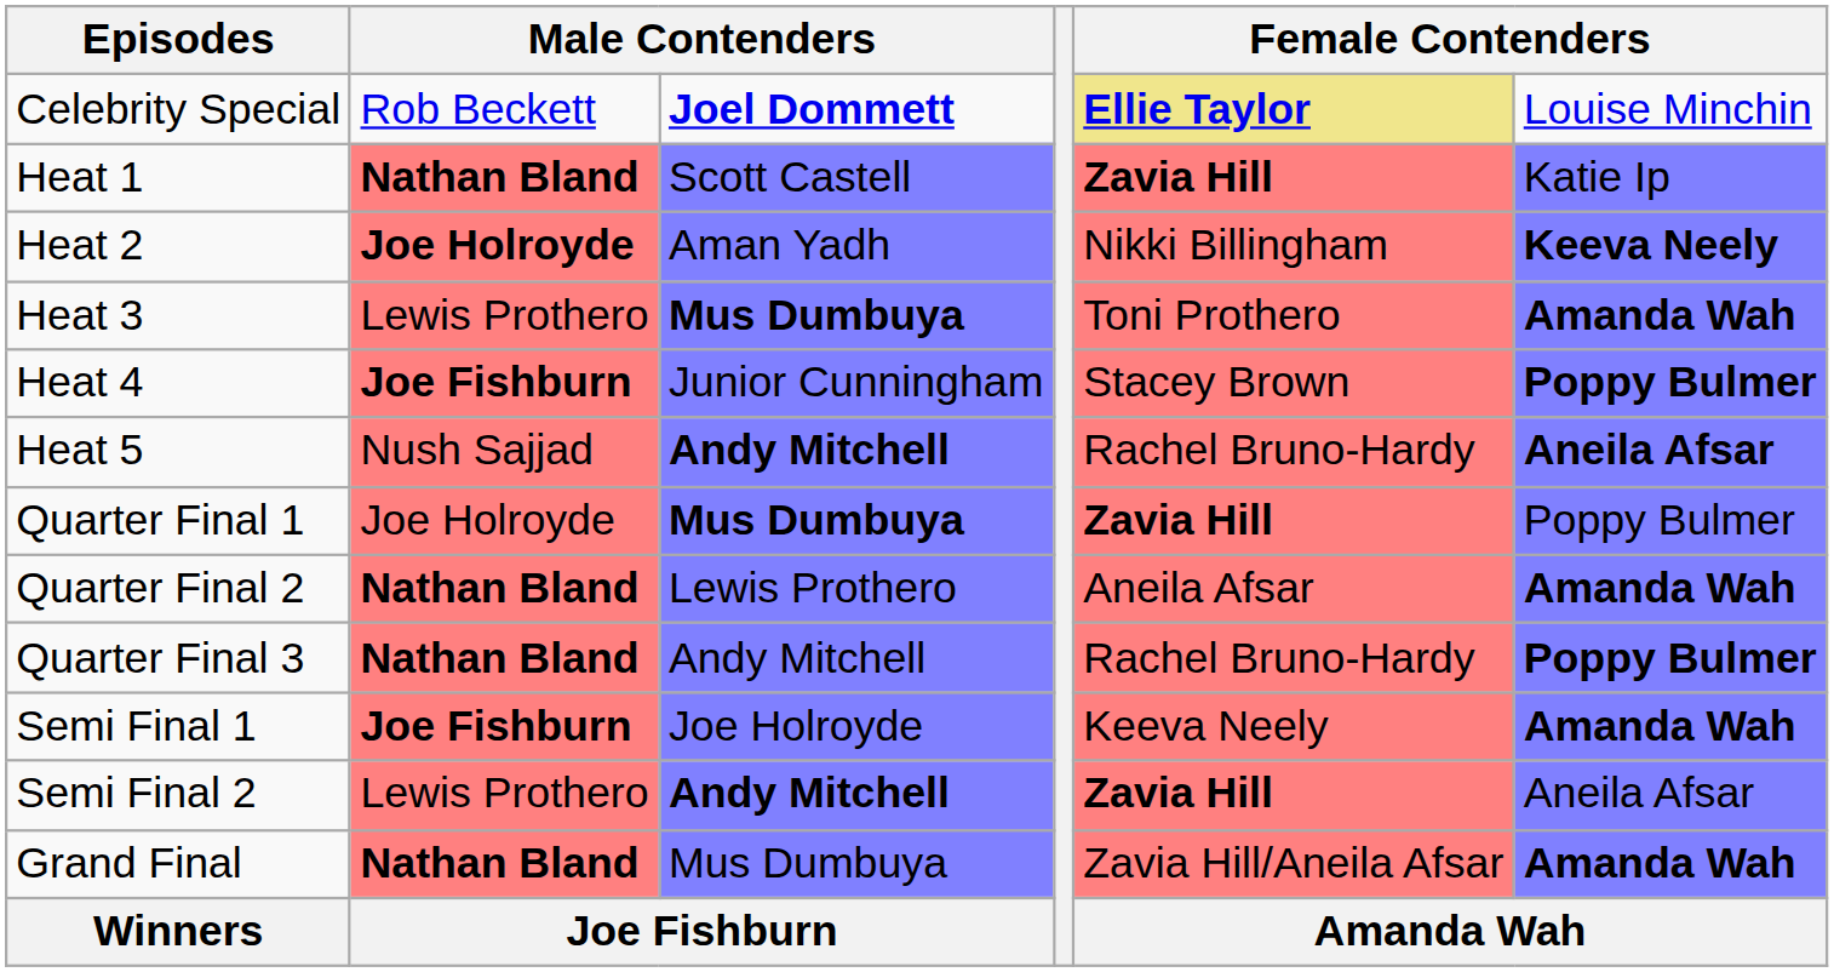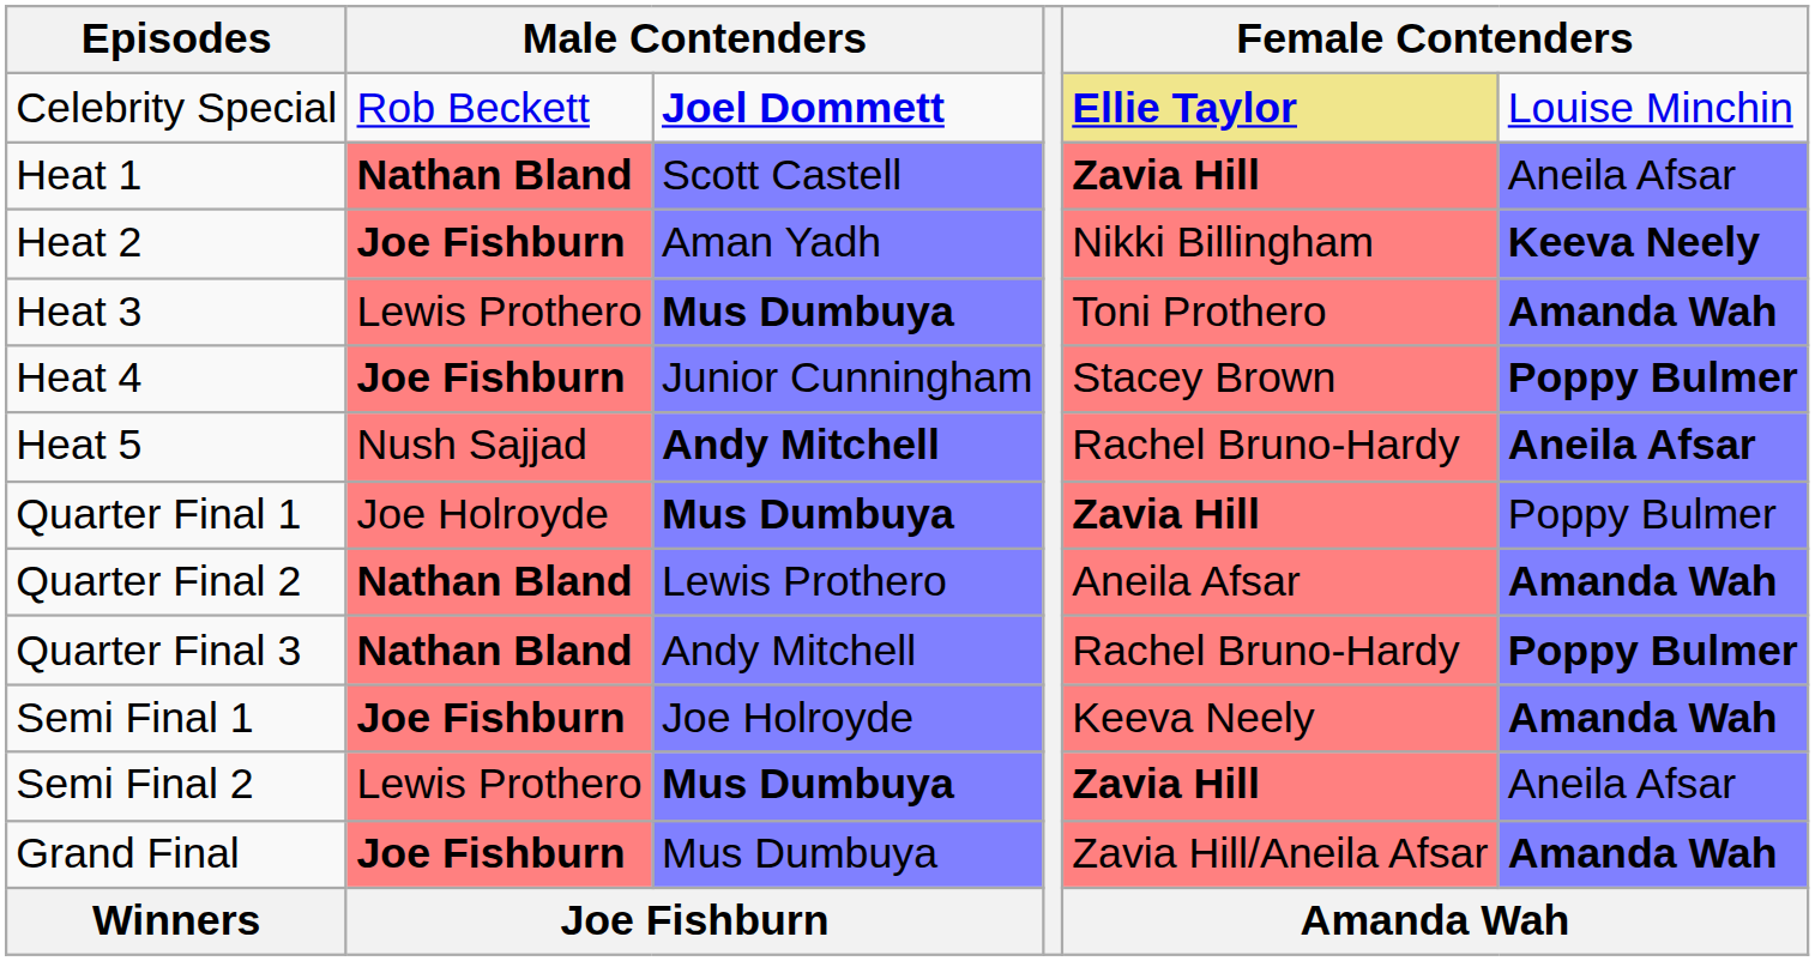Heat 1 | column 6: Katie Ip -> Aneila Afsar
Heat 2 | column 2: Joe Holroyde -> Joe Fishburn
Semi Final 2 | column 3: Andy Mitchell -> Mus Dumbuya
Grand Final | column 2: Nathan Bland -> Joe Fishburn
